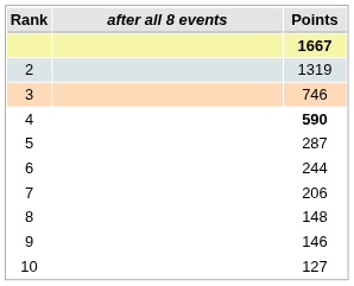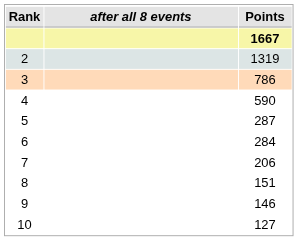3 | Points: 746 -> 786
4 | Points: bold -> normal
6 | Points: 244 -> 284
8 | Points: 148 -> 151
